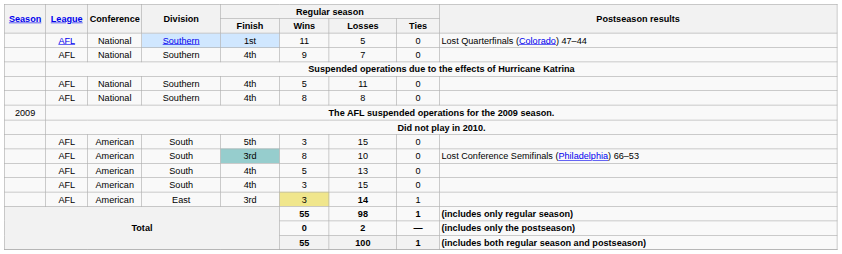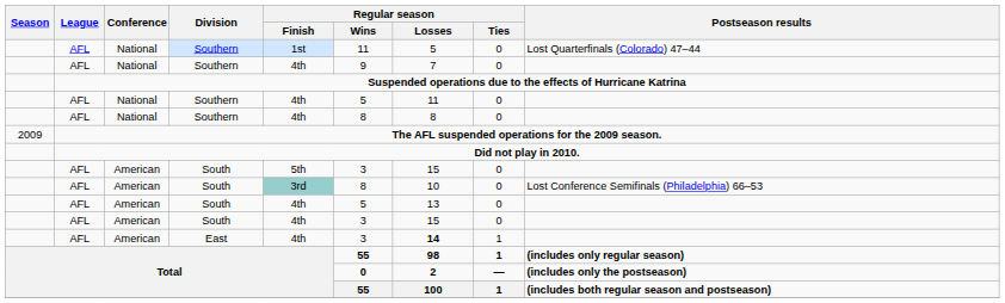East | Regular season / Finish: 3rd -> 4th
East | Regular season / Wins: khaki background -> no background
